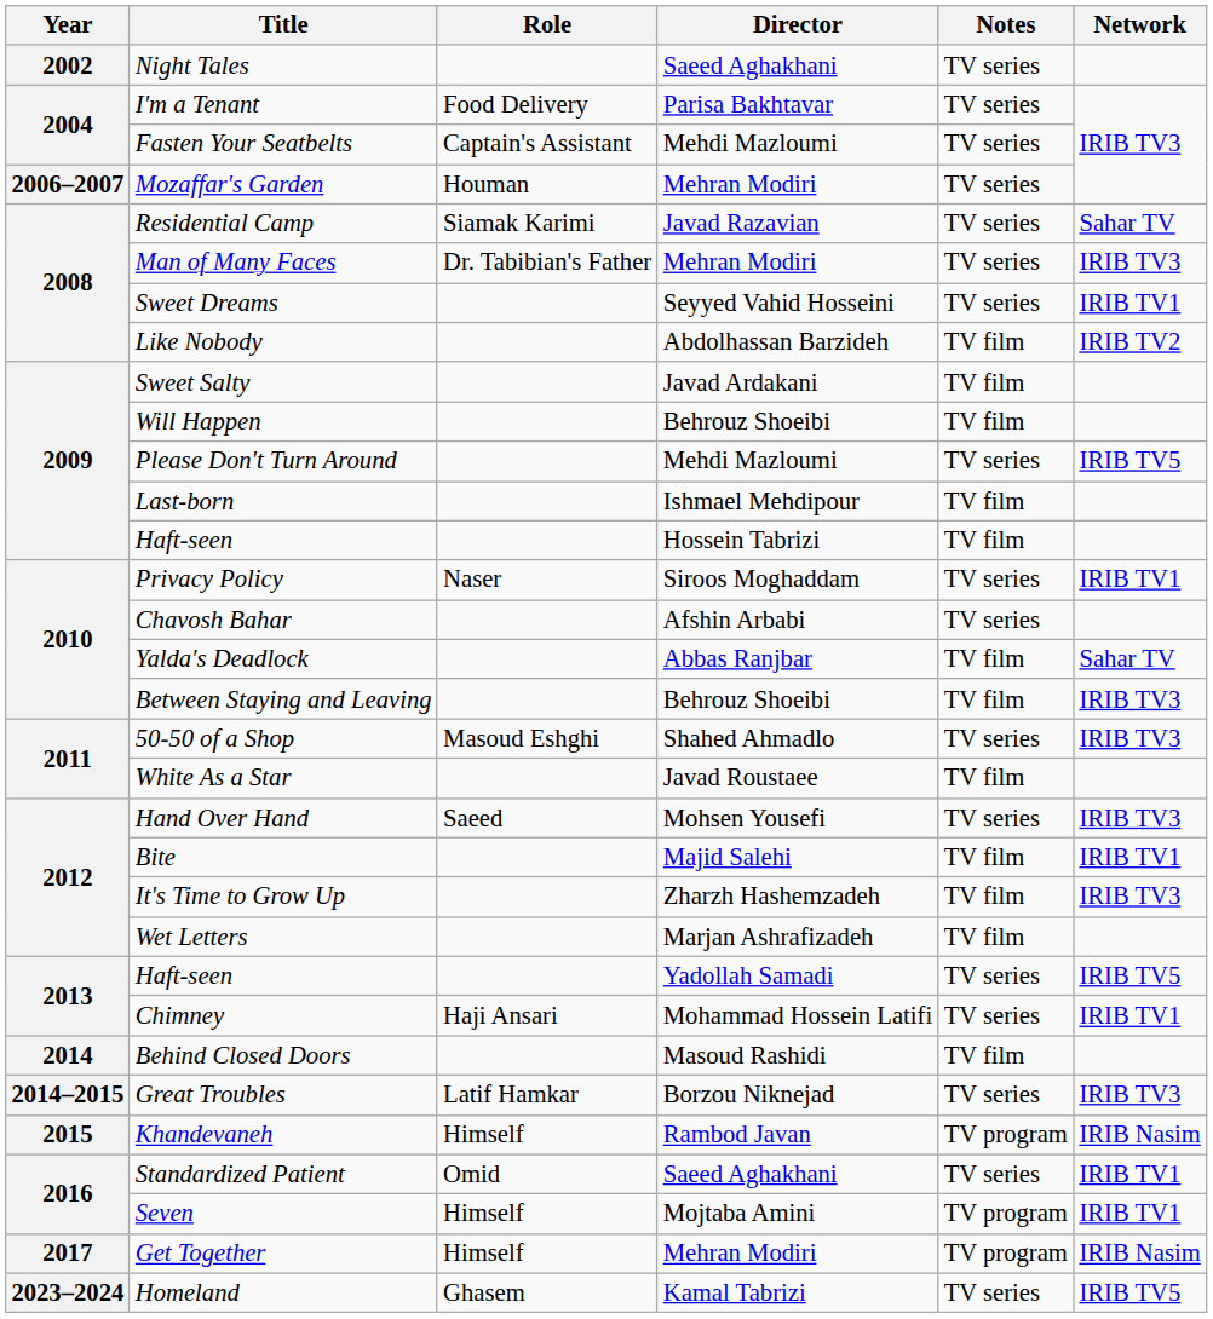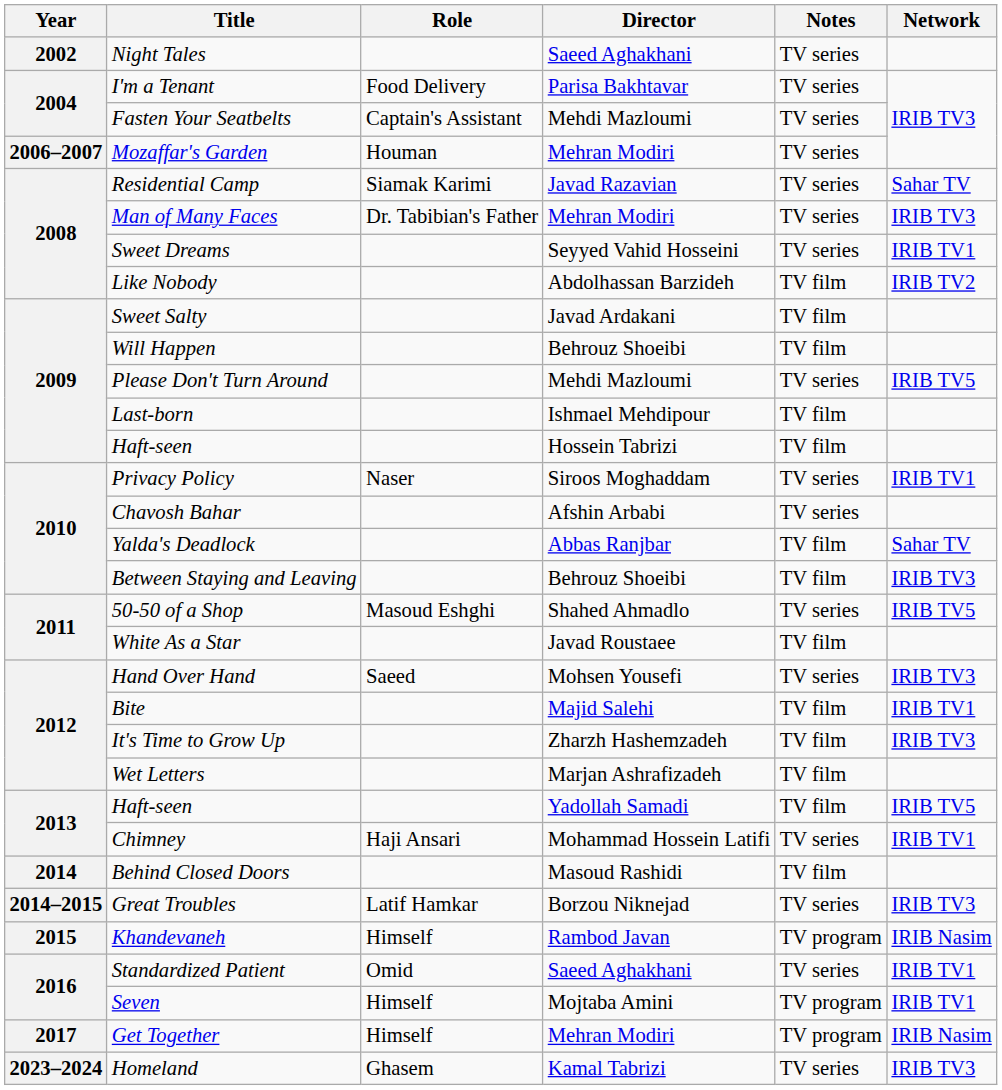50-50 of a Shop | Network: IRIB TV3 -> IRIB TV5
Haft-seen / Yadollah Samadi | Notes: TV series -> TV film
Homeland | Network: IRIB TV5 -> IRIB TV3
